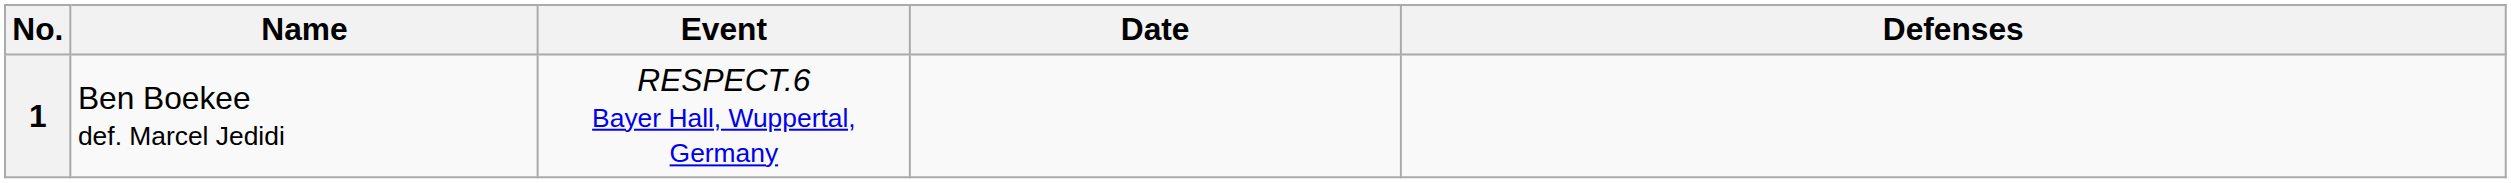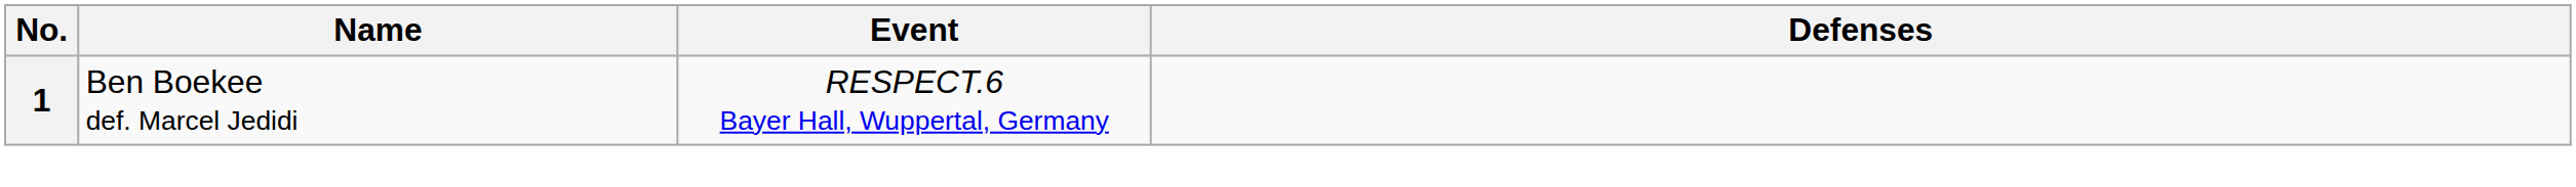- column: Date
